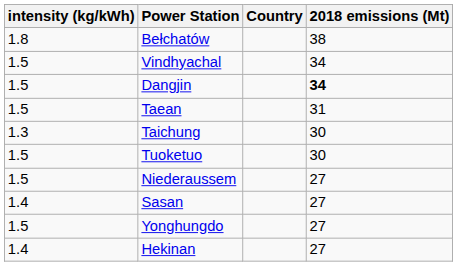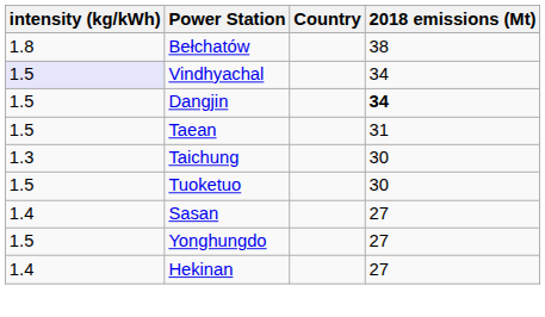Vindhyachal | intensity (kg/kWh): no background -> lavender background
- row: 1.5 | Niederaussem | 27
